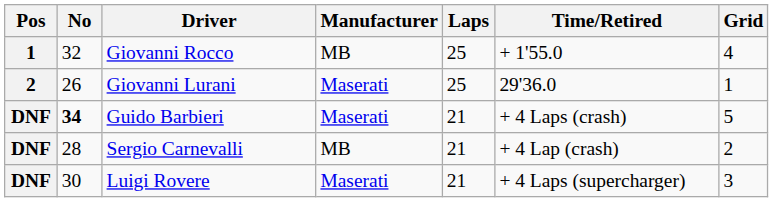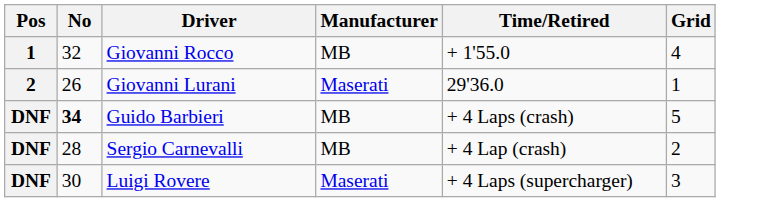- column: Laps | 25 | 25 | 21 | 21 | 21
Guido Barbieri | Manufacturer: Maserati -> MB
